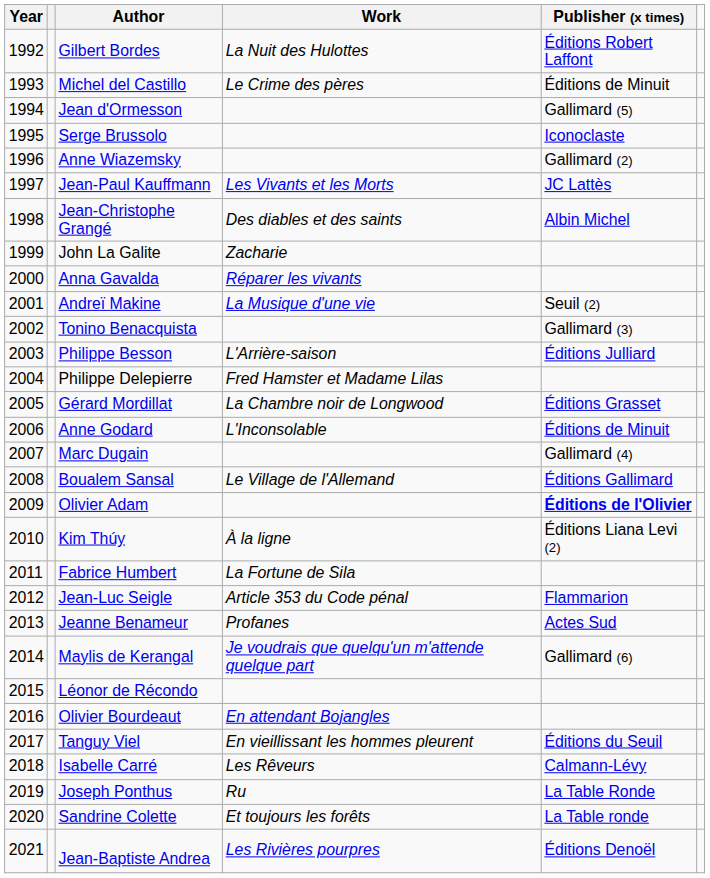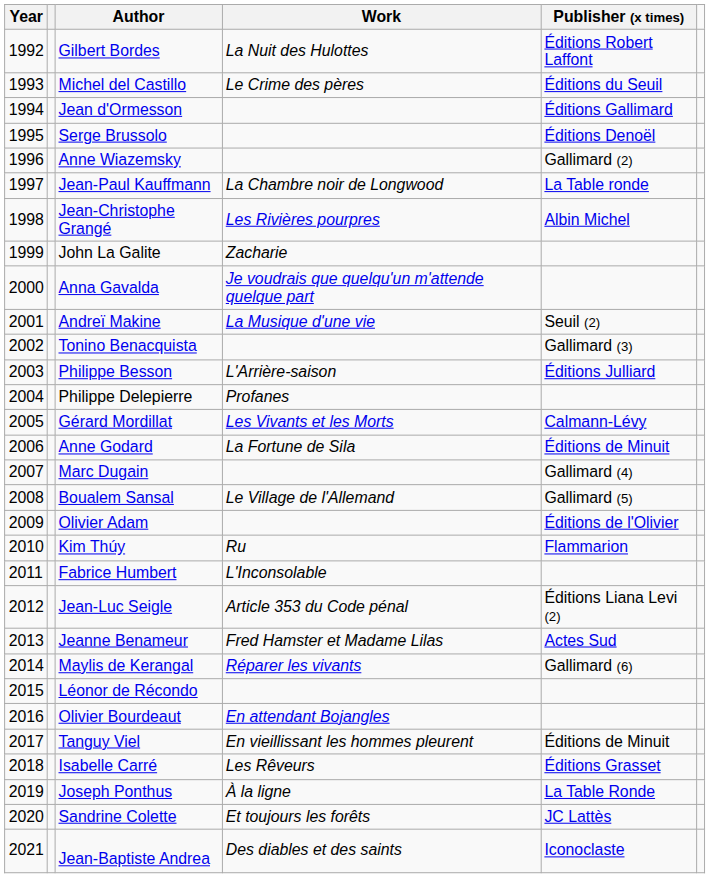Michel del Castillo | Publisher (x times): Éditions de Minuit -> Éditions du Seuil
Jean d'Ormesson | Publisher (x times): Gallimard (5) -> Éditions Gallimard
Serge Brussolo | Publisher (x times): Iconoclaste -> Éditions Denoël
Jean-Paul Kauffmann | Work: Les Vivants et les Morts -> La Chambre noir de Longwood
Jean-Paul Kauffmann | Publisher (x times): JC Lattès -> La Table ronde
Jean-Christophe Grangé | Work: Des diables et des saints -> Les Rivières pourpres
Anna Gavalda | Work: Réparer les vivants -> Je voudrais que quelqu'un m'attende quelque part
Philippe Delepierre | Work: Fred Hamster et Madame Lilas -> Profanes
Gérard Mordillat | Work: La Chambre noir de Longwood -> Les Vivants et les Morts
Gérard Mordillat | Publisher (x times): Éditions Grasset -> Calmann-Lévy
Anne Godard | Work: L'Inconsolable -> La Fortune de Sila
Boualem Sansal | Publisher (x times): Éditions Gallimard -> Gallimard (5)
Olivier Adam | Publisher (x times): bold -> normal
Kim Thúy | Work: À la ligne -> Ru
Kim Thúy | Publisher (x times): Éditions Liana Levi (2) -> Flammarion
Fabrice Humbert | Work: La Fortune de Sila -> L'Inconsolable
Jean-Luc Seigle | Publisher (x times): Flammarion -> Éditions Liana Levi (2)
Jeanne Benameur | Work: Profanes -> Fred Hamster et Madame Lilas
Maylis de Kerangal | Work: Je voudrais que quelqu'un m'attende quelque part -> Réparer les vivants
Tanguy Viel | Publisher (x times): Éditions du Seuil -> Éditions de Minuit
Isabelle Carré | Publisher (x times): Calmann-Lévy -> Éditions Grasset
Joseph Ponthus | Work: Ru -> À la ligne
Sandrine Colette | Publisher (x times): La Table ronde -> JC Lattès
Jean-Baptiste Andrea | Work: Les Rivières pourpres -> Des diables et des saints
Jean-Baptiste Andrea | Publisher (x times): Éditions Denoël -> Iconoclaste
